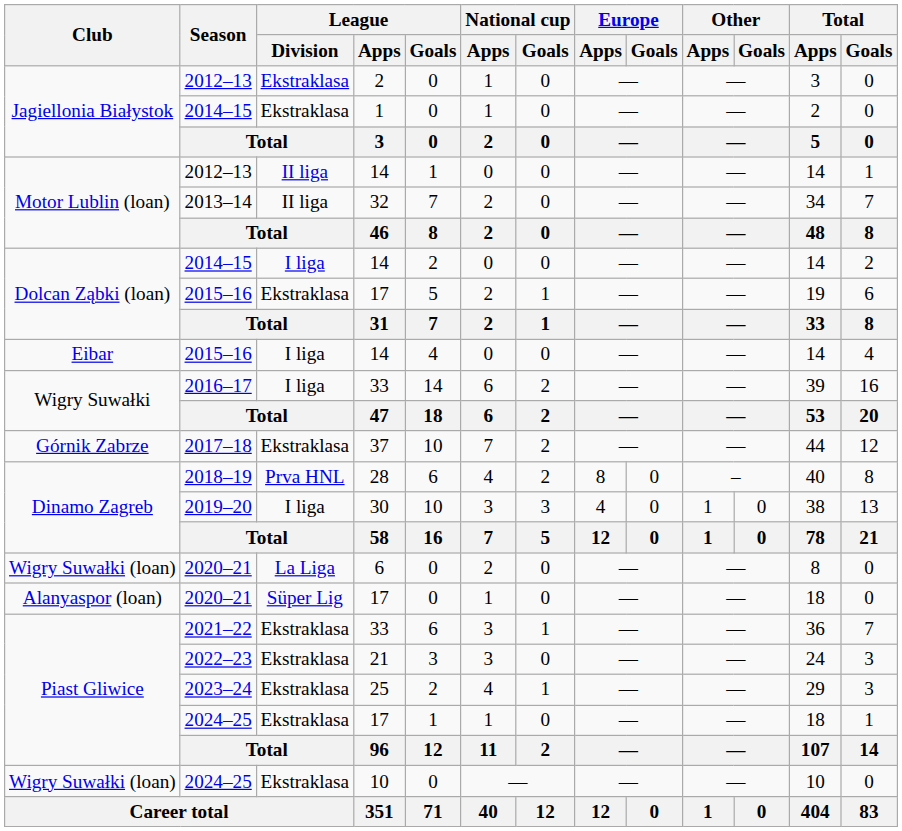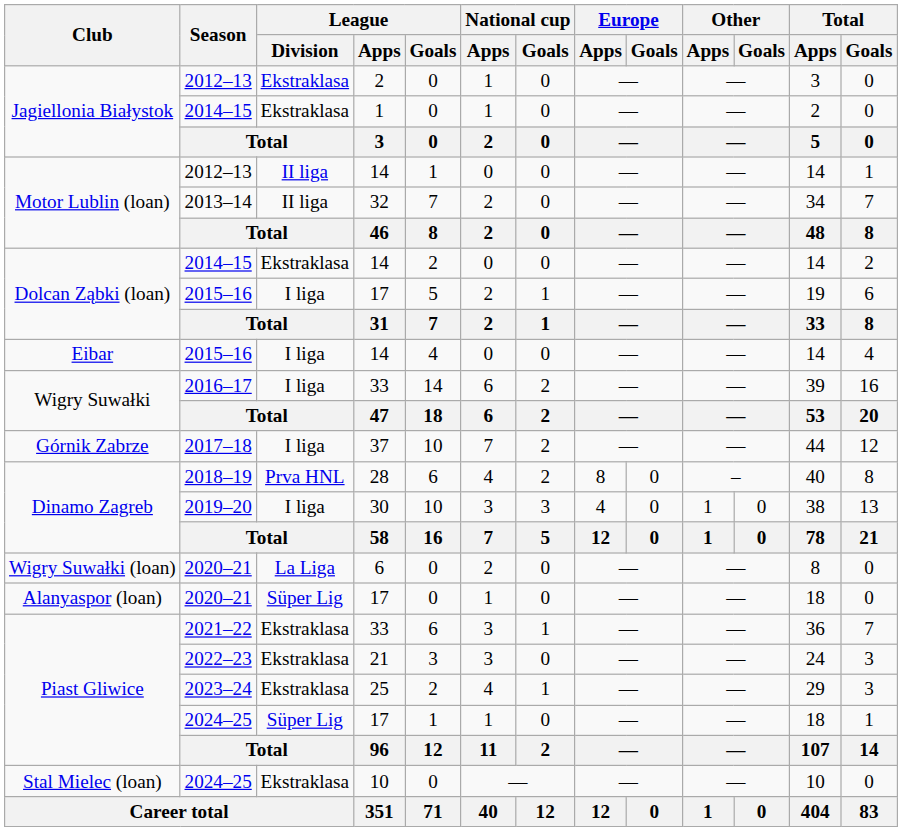2014–15 / 14 | League / Division: I liga -> Ekstraklasa
2015–16 / 17 | League / Division: Ekstraklasa -> I liga
2017–18 | League / Division: Ekstraklasa -> I liga
2024–25 / 17 | League / Division: Ekstraklasa -> Süper Lig
2024–25 / 10 | Club: Wigry Suwałki (loan) -> Stal Mielec (loan)
